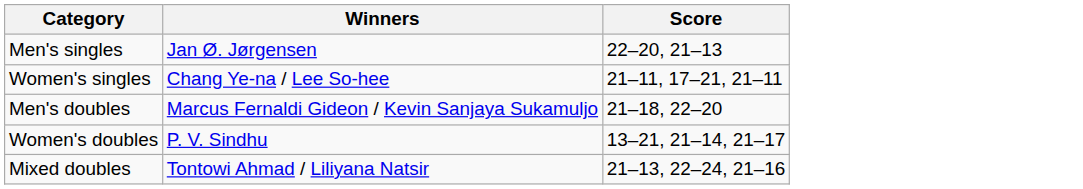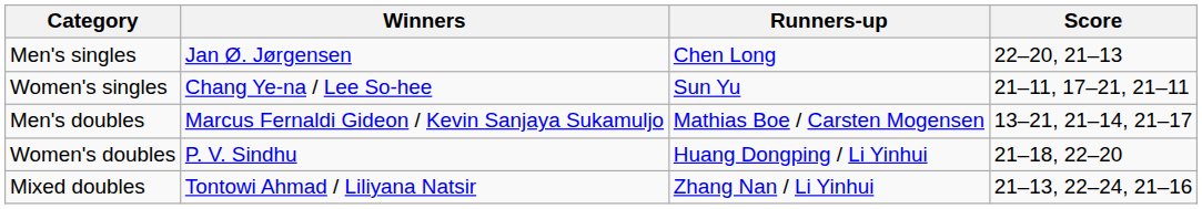+ column: Runners-up | Chen Long | Sun Yu | Mathias Boe / Carsten Mogensen | Huang Dongping / Li Yinhui | Zhang Nan / Li Yinhui
Men's doubles | Score: 21–18, 22–20 -> 13–21, 21–14, 21–17
Women's doubles | Score: 13–21, 21–14, 21–17 -> 21–18, 22–20
